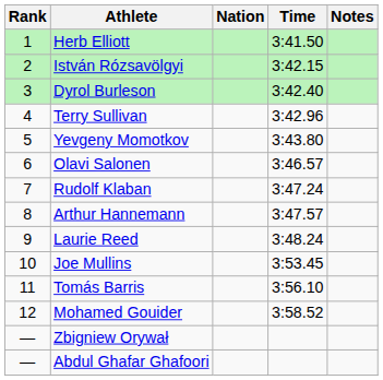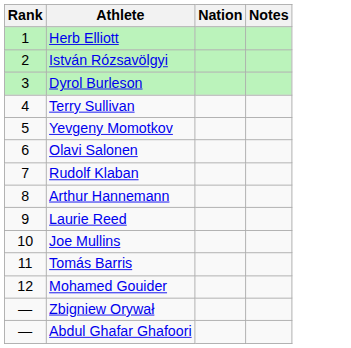- column: Time | 3:41.50 | 3:42.15 | 3:42.40 | 3:42.96 | 3:43.80 | 3:46.57 | 3:47.24 | 3:47.57 | 3:48.24 | 3:53.45 | 3:56.10 | 3:58.52
